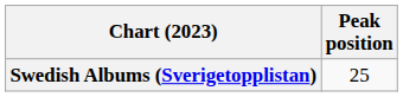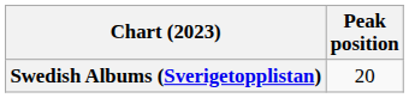Swedish Albums (Sverigetopplistan) | Peak position: 25 -> 20
